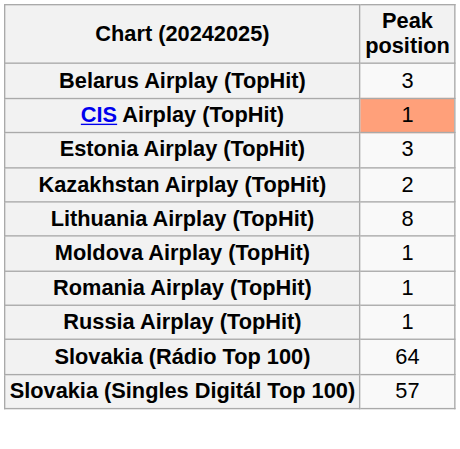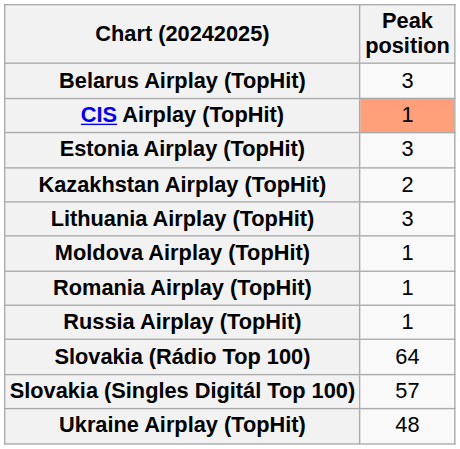Lithuania Airplay (TopHit) | Peak position: 8 -> 3
+ row: Ukraine Airplay (TopHit) | 48
